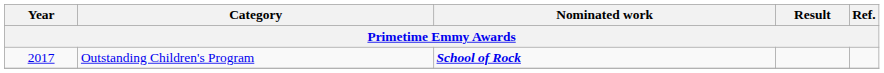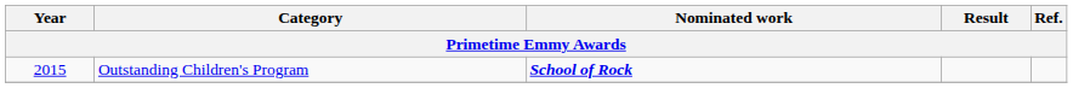Outstanding Children's Program | Year: 2017 -> 2015
